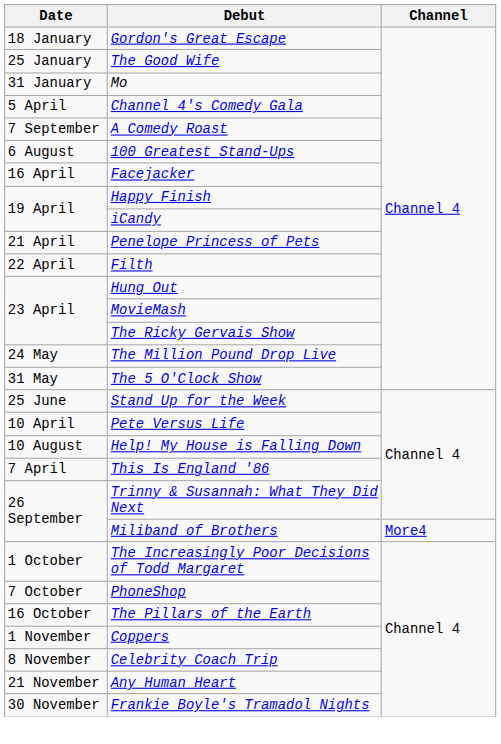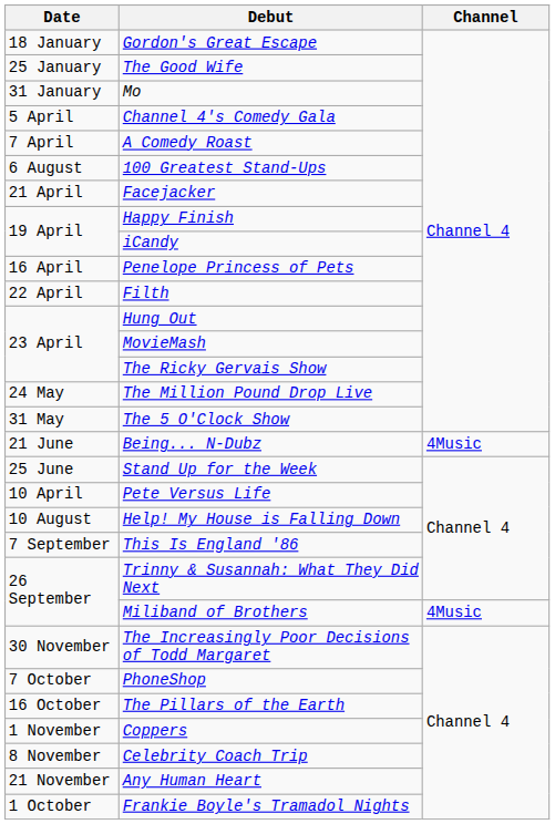A Comedy Roast | Date: 7 September -> 7 April
Facejacker | Date: 16 April -> 21 April
Penelope Princess of Pets | Date: 21 April -> 16 April
+ row: 21 June | Being... N-Dubz | 4Music
This Is England '86 | Date: 7 April -> 7 September
Miliband of Brothers | Channel: More4 -> 4Music
The Increasingly Poor Decisions of Todd Margaret | Date: 1 October -> 30 November
Frankie Boyle's Tramadol Nights | Date: 30 November -> 1 October
